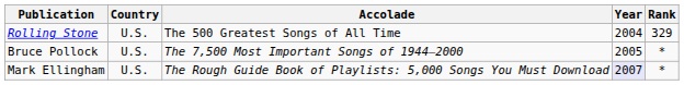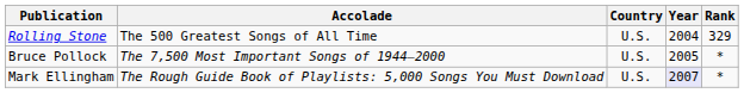columns swapped: Country <-> Accolade
